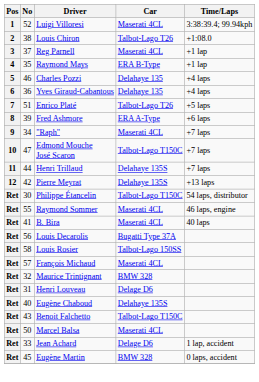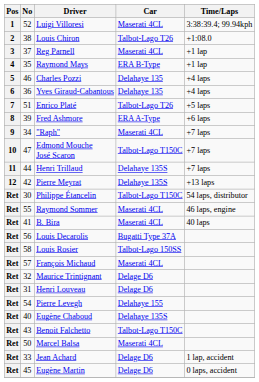Maurice Trintignant | Car: BMW 328 -> Delage D6
+ row: Ret | 54 | Pierre Levegh | Delahaye 155
Eugène Martin | Car: BMW 328 -> Delage D6
